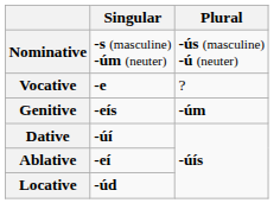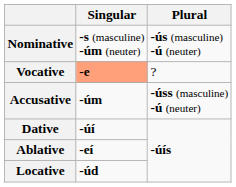Vocative | Singular: no background -> lightsalmon background
+ row: Accusative | -úm | -úss (masculine) -ú (neuter)
- row: Genitive | -eís | -úm
